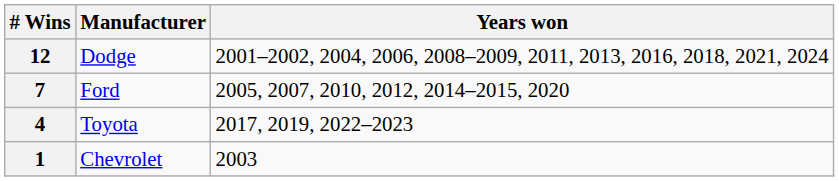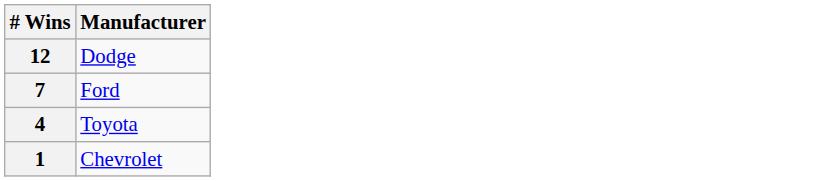- column: Years won | 2001–2002, 2004, 2006, 2008–2009, 2011, 2013, 2016, 2018, 2021, 2024 | 2005, 2007, 2010, 2012, 2014–2015, 2020 | 2017, 2019, 2022–2023 | 2003
